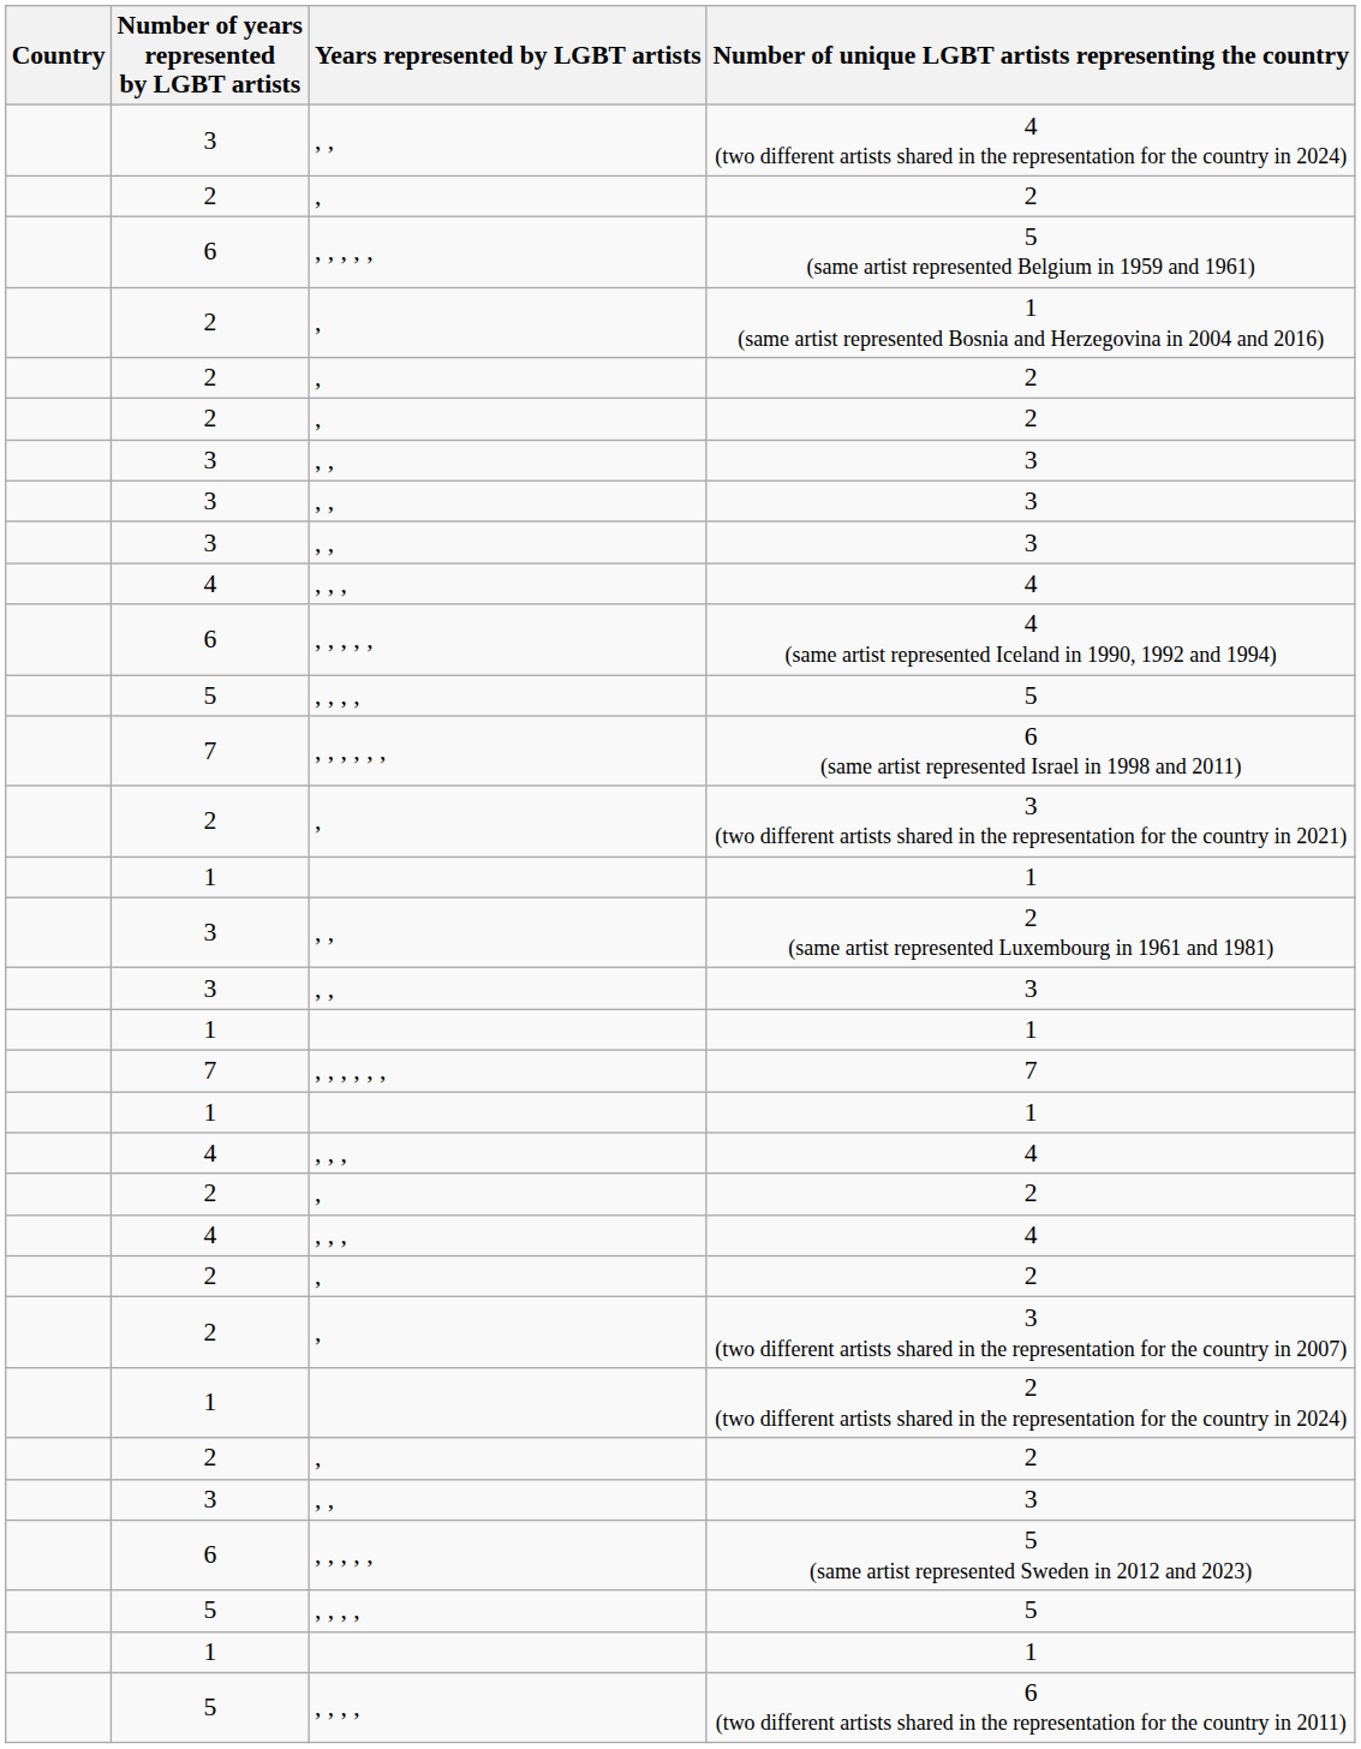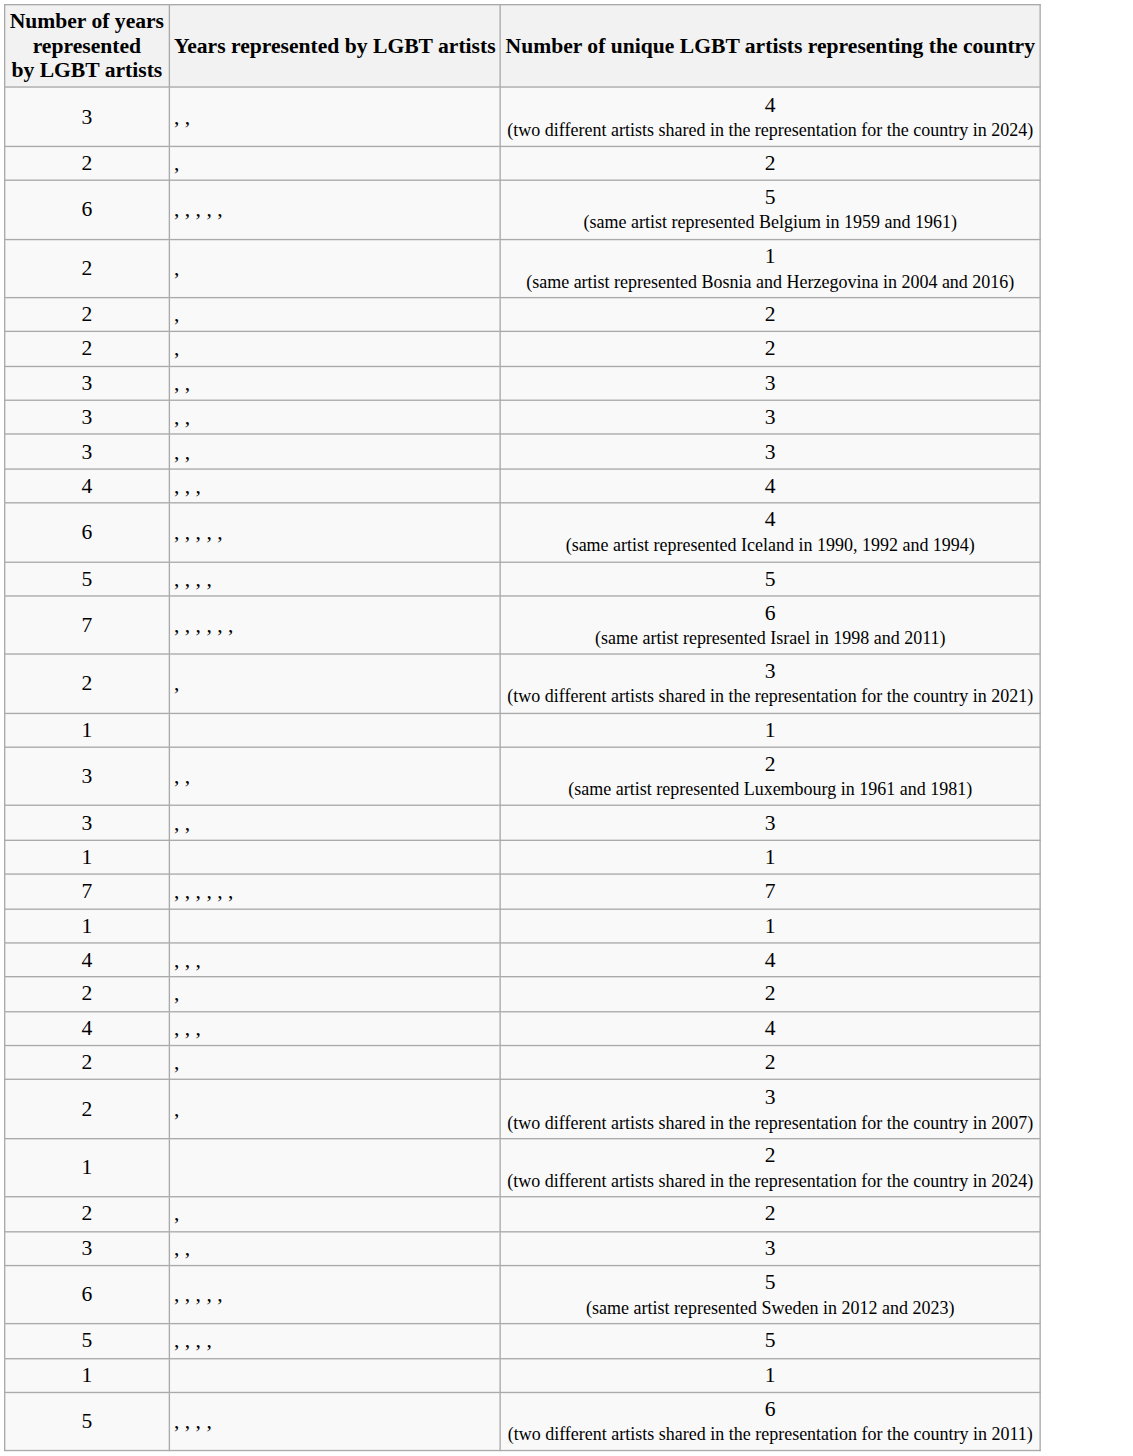- column: Country
